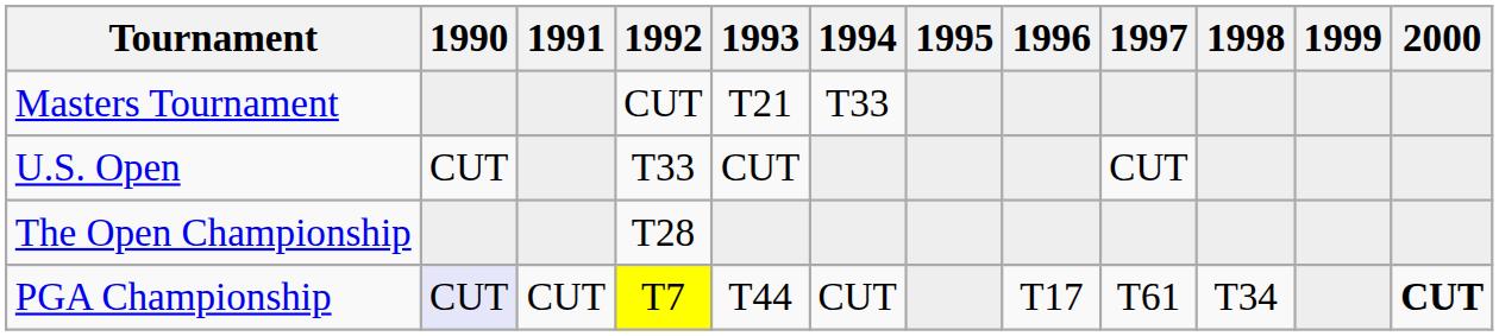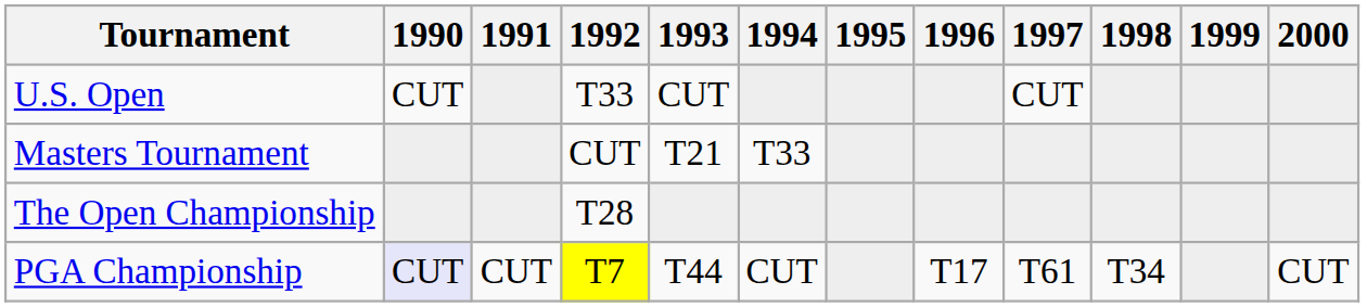rows swapped: Masters Tournament <-> U.S. Open
PGA Championship | 2000: bold -> normal
